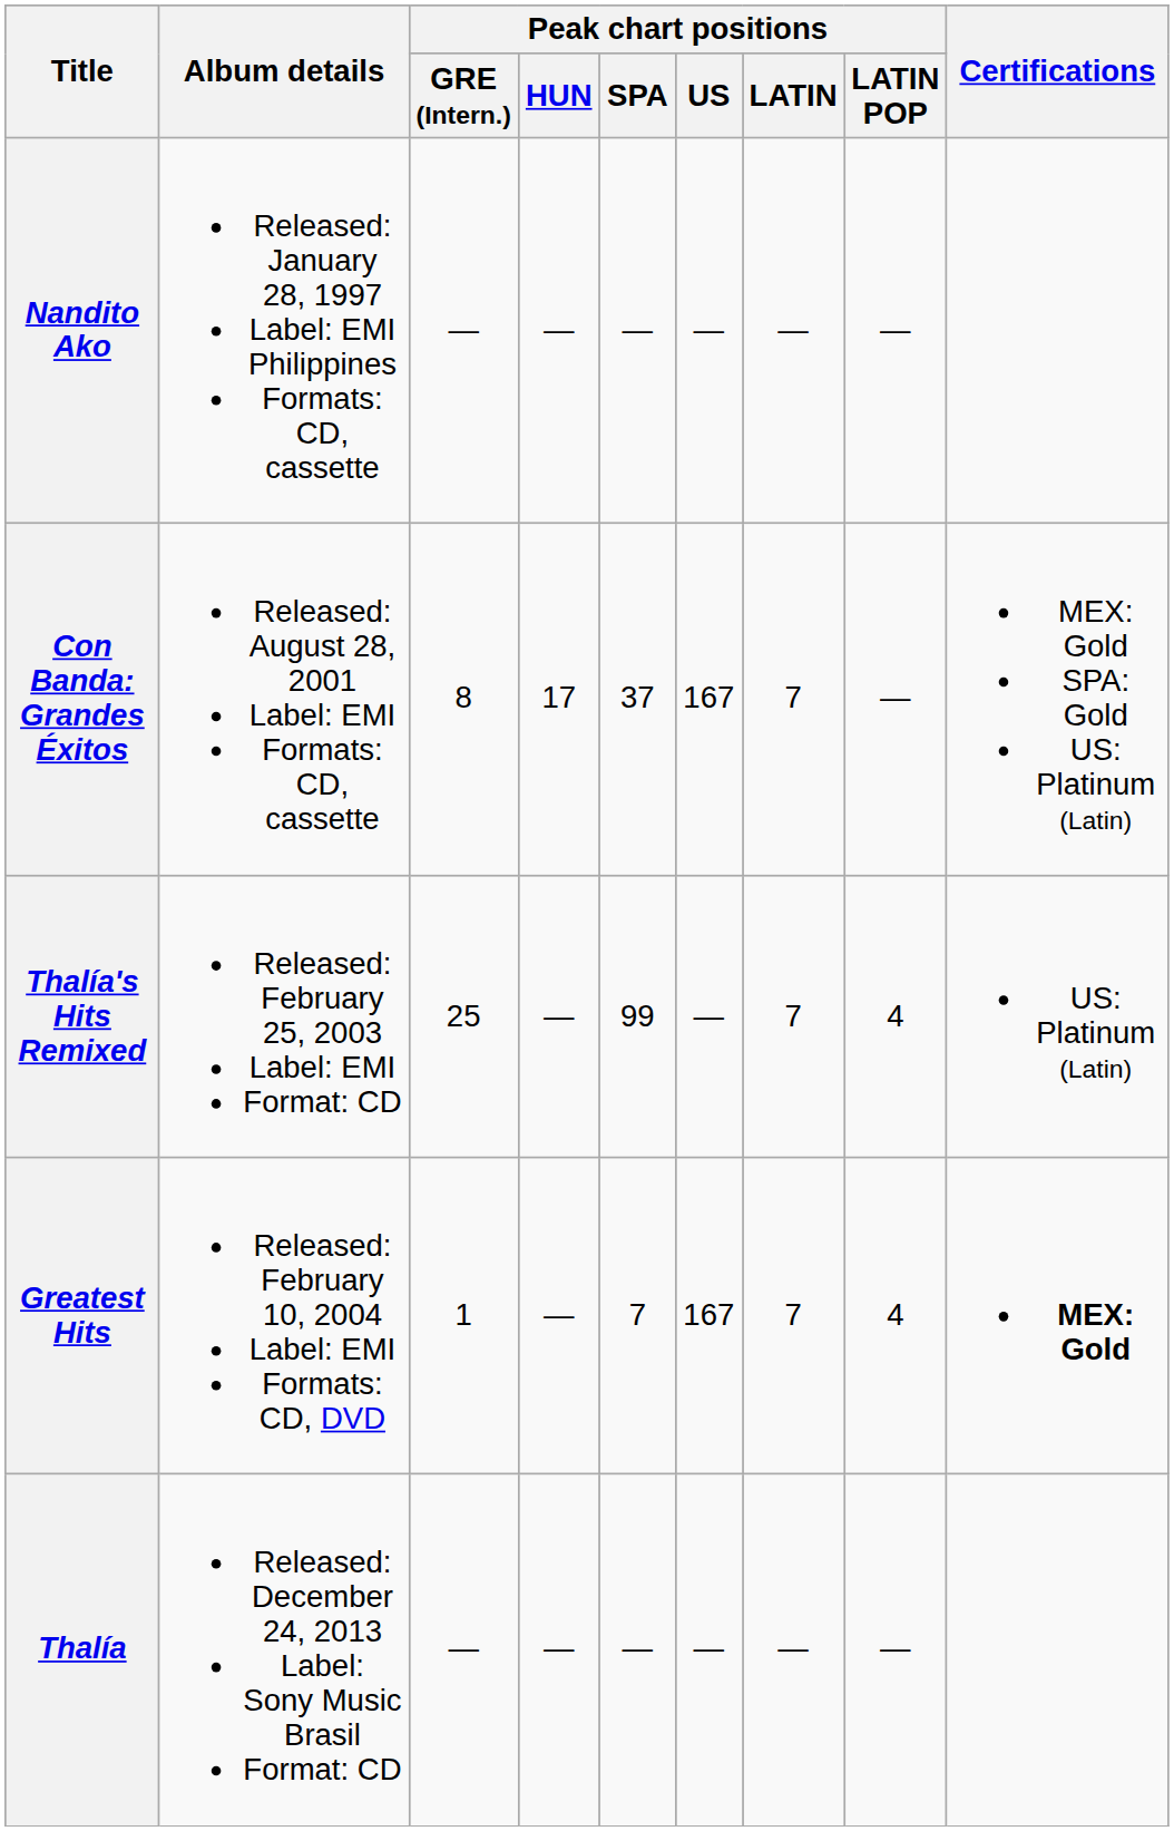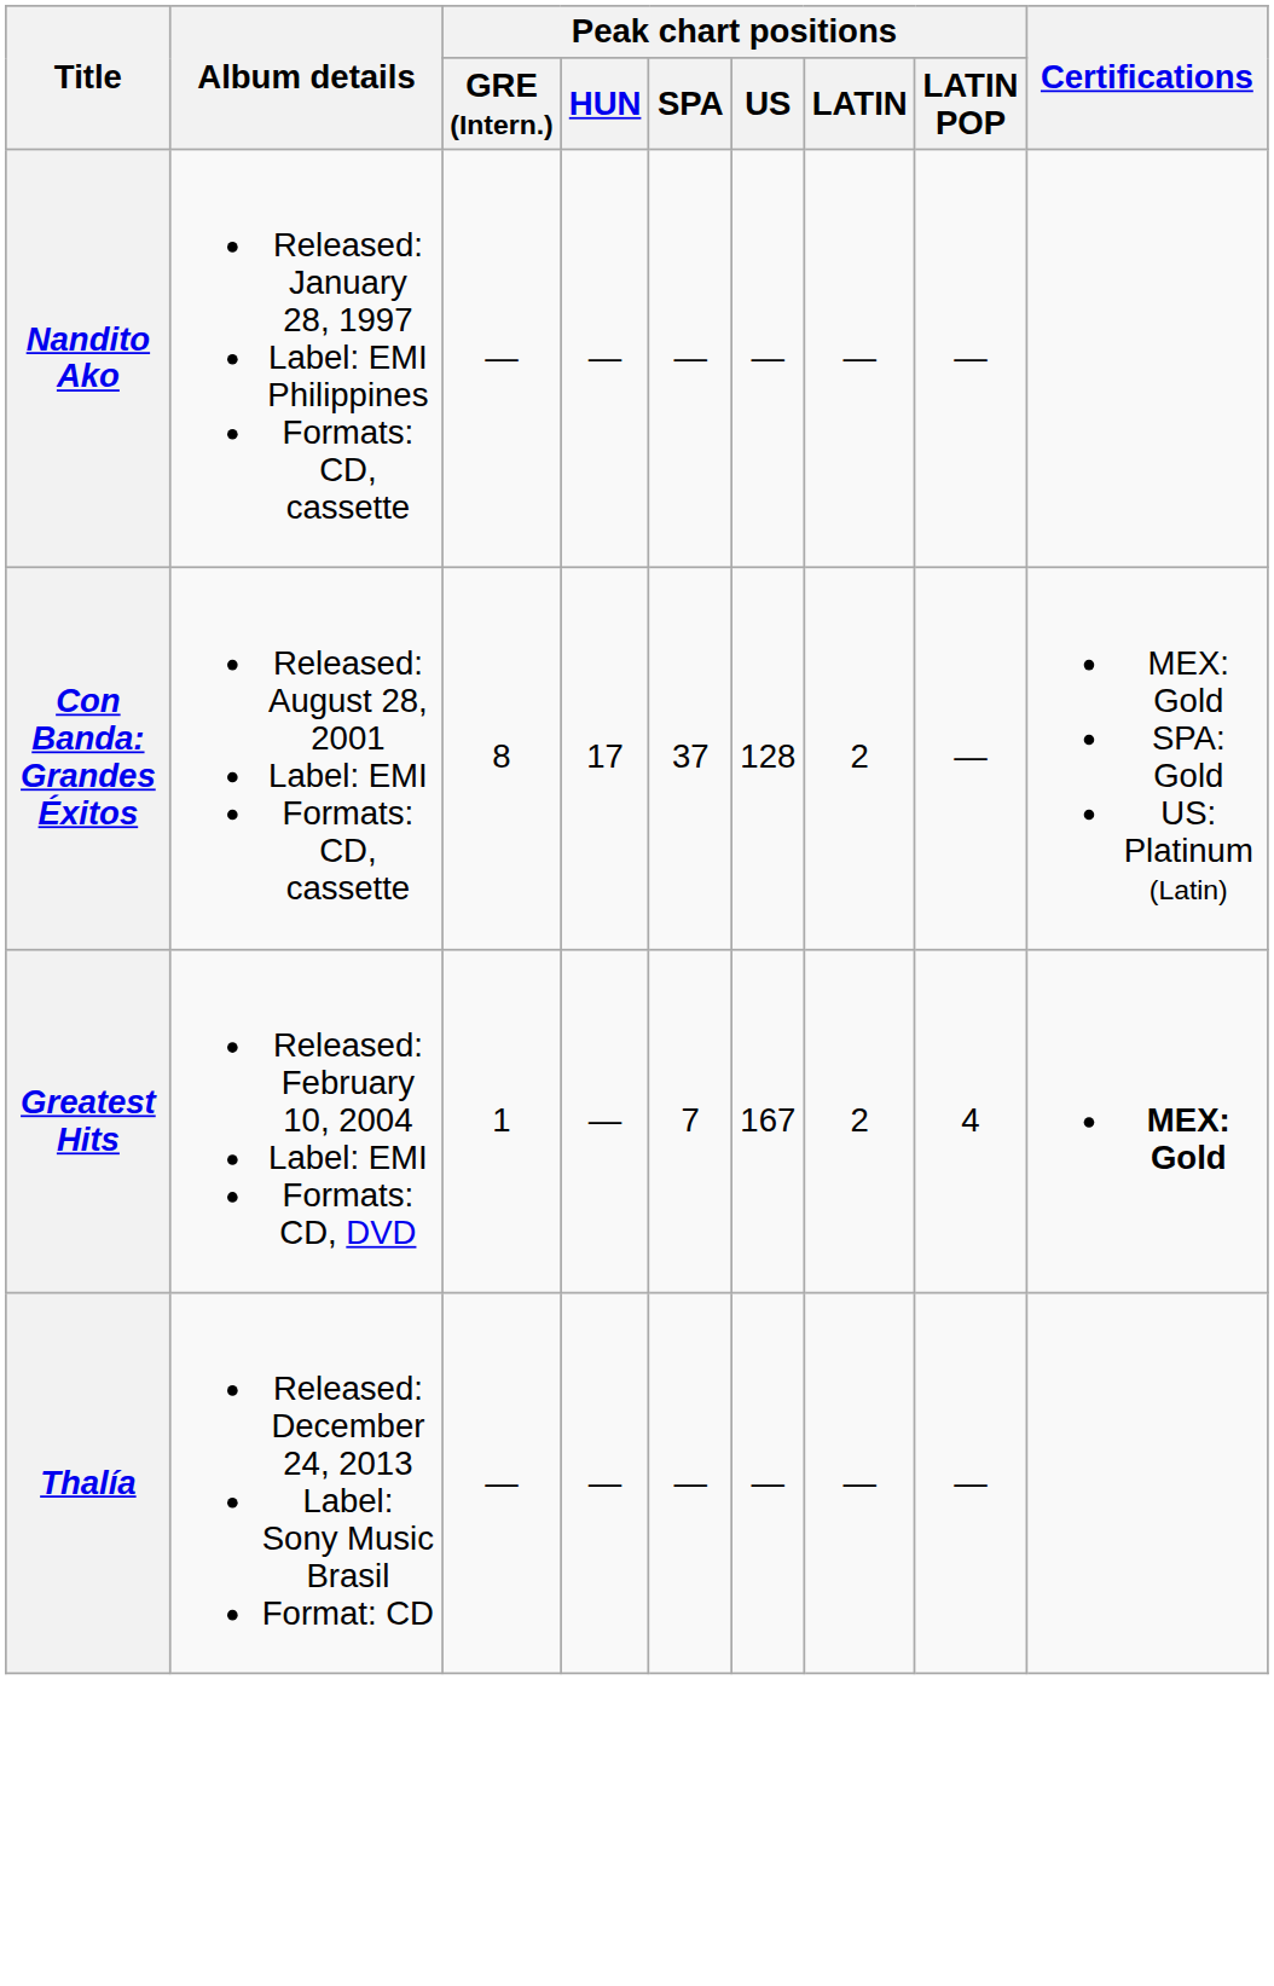Con Banda: Grandes Éxitos | Peak chart positions / US: 167 -> 128
Con Banda: Grandes Éxitos | Peak chart positions / LATIN: 7 -> 2
- row: Thalía's Hits Remixed | Released: February 25, 2003 Label: EMI Format: CD | 25 | — | 99 | — | 7 | 4 | US: Platinum (Latin)
Greatest Hits | Peak chart positions / LATIN: 7 -> 2
